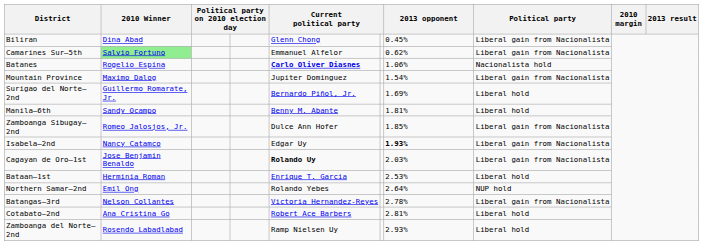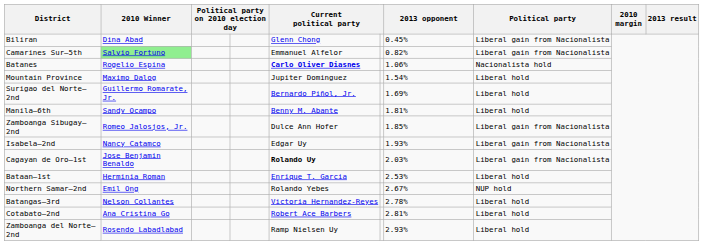Camarines Sur–5th | 2013 opponent: 0.62% -> 0.82%
Mountain Province | column 8: Liberal gain from Nacionalista -> Liberal hold
Isabela–2nd | 2013 opponent: bold -> normal
Northern Samar–2nd | 2013 opponent: 2.64% -> 2.67%
Batangas–3rd | column 8: Liberal gain from Nacionalista -> Liberal hold
